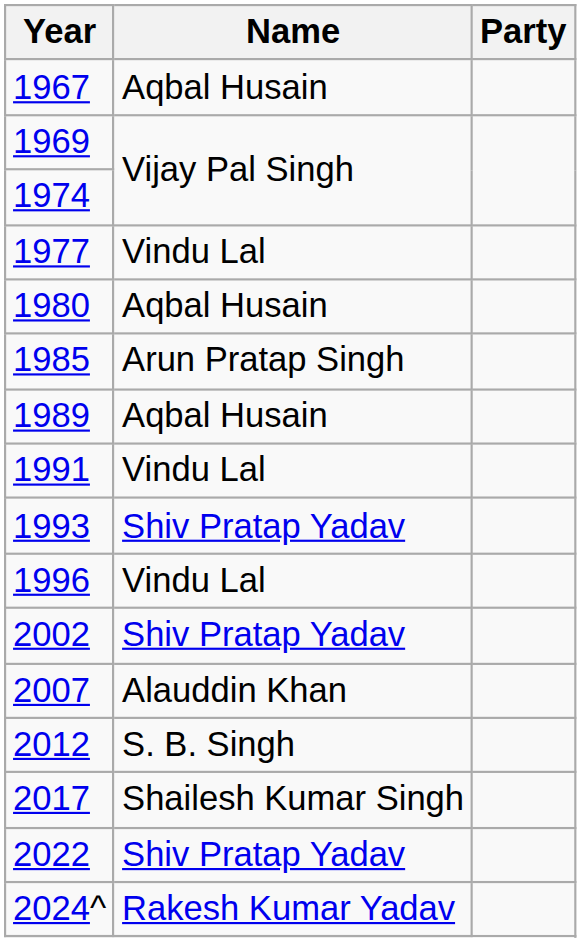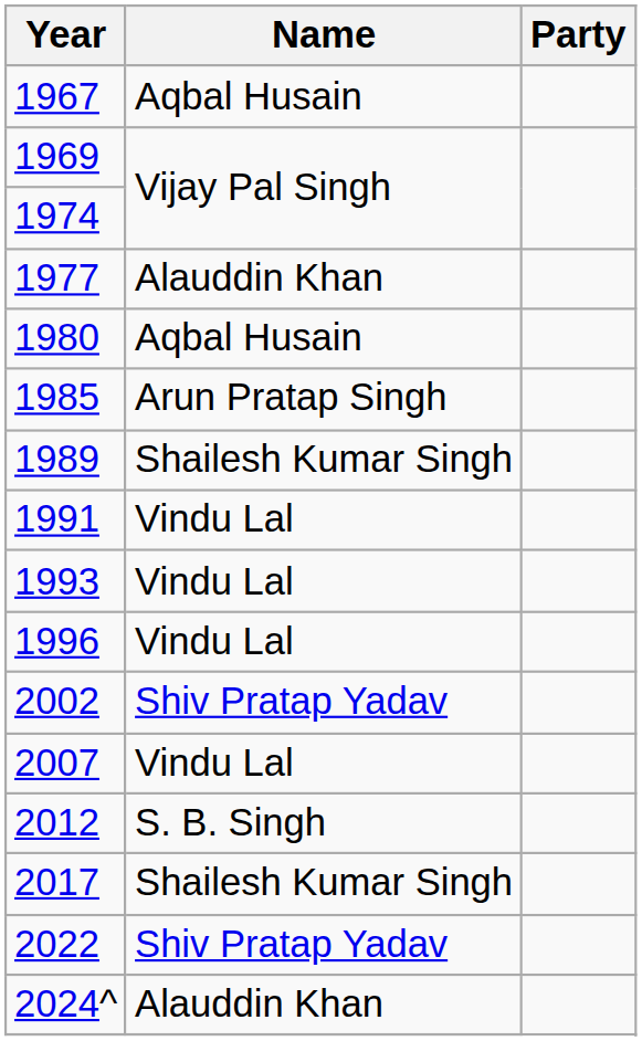1977 | Name: Vindu Lal -> Alauddin Khan
1989 | Name: Aqbal Husain -> Shailesh Kumar Singh
1993 | Name: Shiv Pratap Yadav -> Vindu Lal
2007 | Name: Alauddin Khan -> Vindu Lal
2024^ | Name: Rakesh Kumar Yadav -> Alauddin Khan
